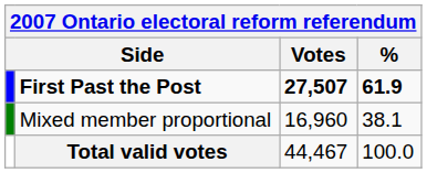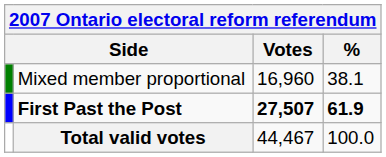rows swapped: First Past the Post <-> Mixed member proportional
